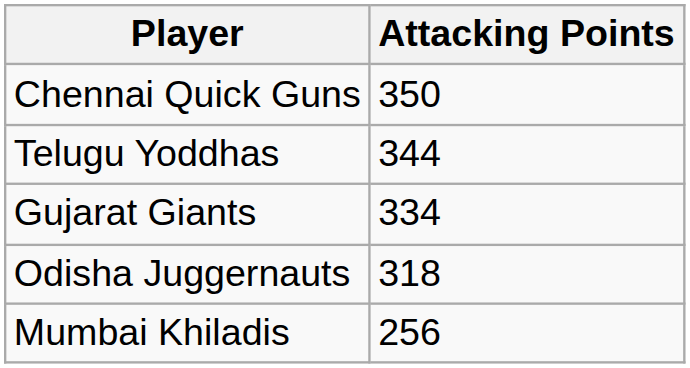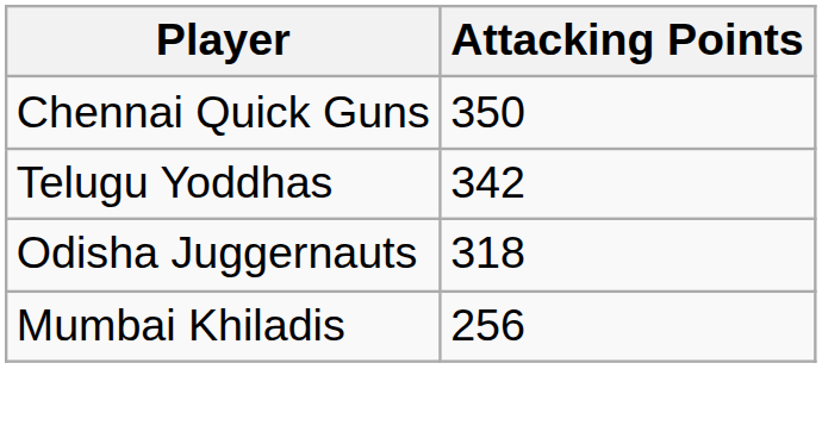Telugu Yoddhas | Attacking Points: 344 -> 342
- row: Gujarat Giants | 334
